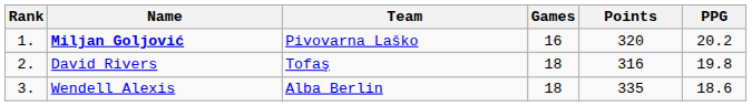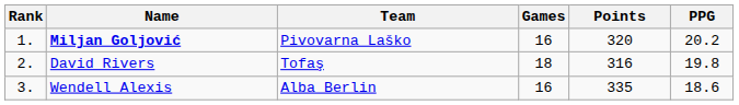Wendell Alexis | Games: 18 -> 16
